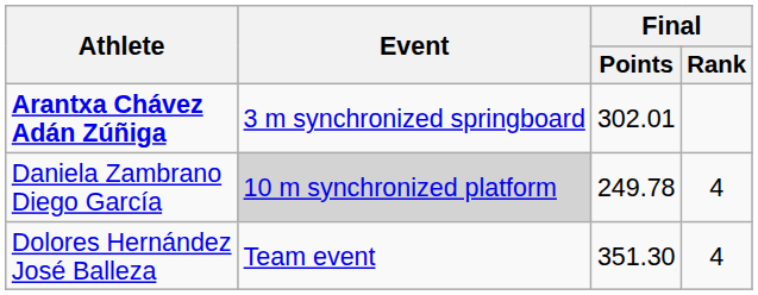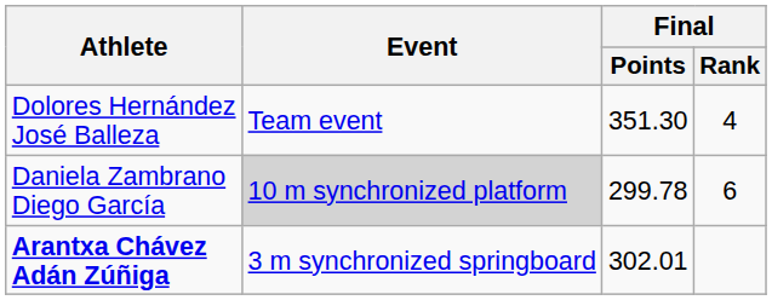rows swapped: Arantxa Chávez Adán Zúñiga <-> Dolores Hernández José Balleza
Daniela Zambrano Diego García | Final / Points: 249.78 -> 299.78
Daniela Zambrano Diego García | Final / Rank: 4 -> 6
